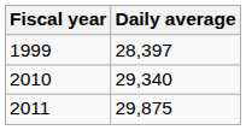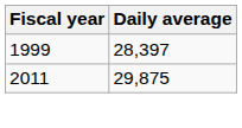- row: 2010 | 29,340
